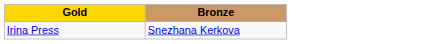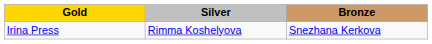+ column: Silver | Rimma Koshelyova
